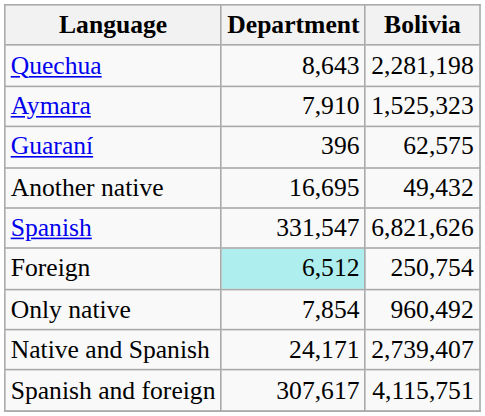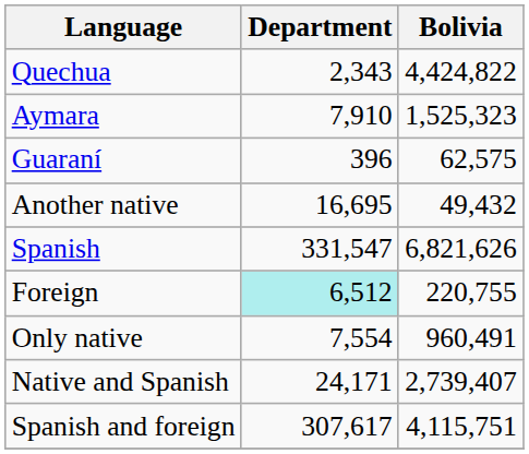Quechua | Department: 8,643 -> 2,343
Quechua | Bolivia: 2,281,198 -> 4,424,822
Foreign | Bolivia: 250,754 -> 220,755
Only native | Department: 7,854 -> 7,554
Only native | Bolivia: 960,492 -> 960,491
